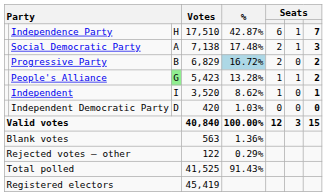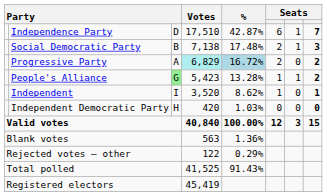Independence Party | column 3: H -> D
Social Democratic Party | column 3: A -> B
Progressive Party | column 3: B -> A
Progressive Party | Votes: no background -> paleturquoise background
Independent Democratic Party | column 3: D -> H
